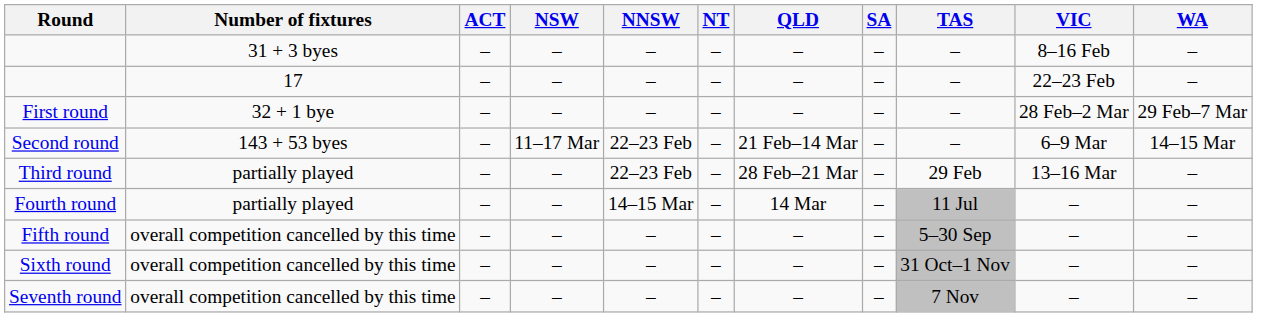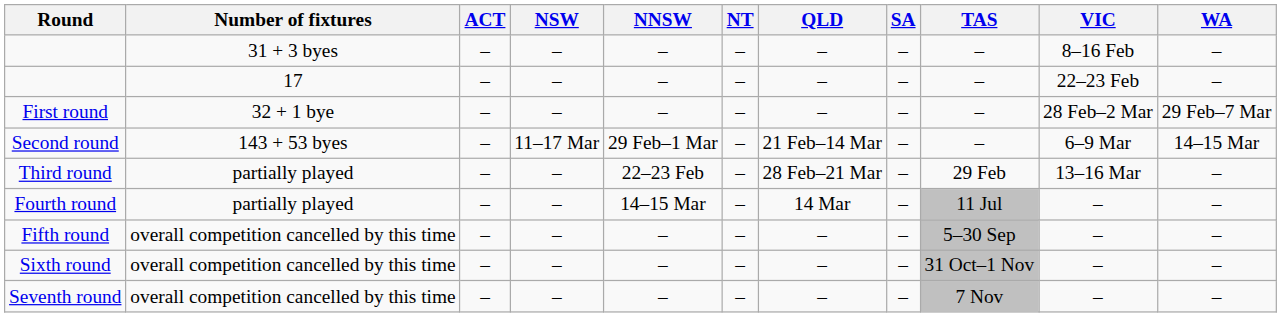Second round | NNSW: 22–23 Feb -> 29 Feb–1 Mar
